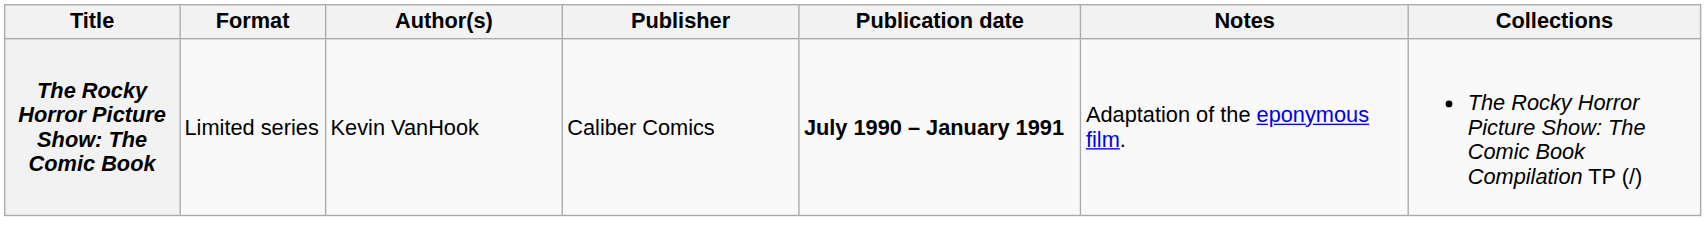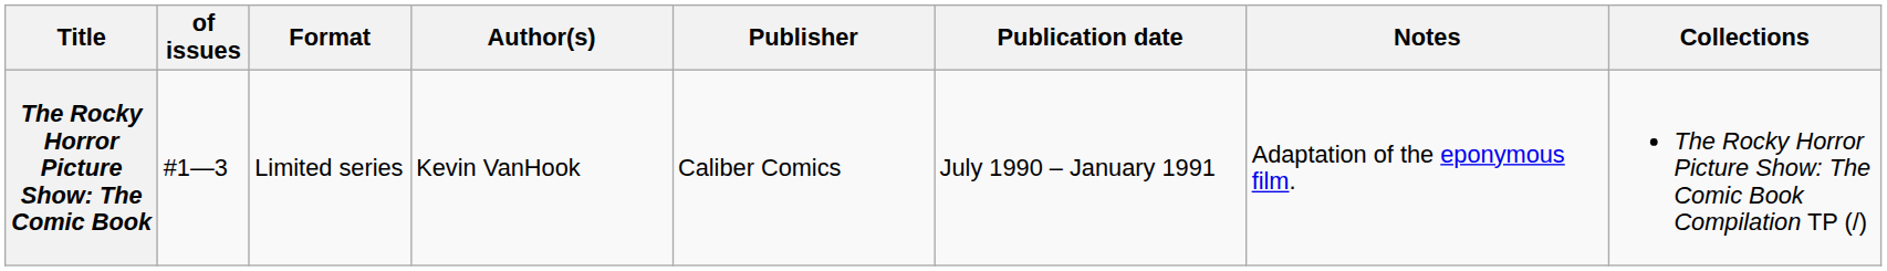+ column: of issues | #1—3
The Rocky Horror Picture Show: The Comic Book | Publication date: bold -> normal
